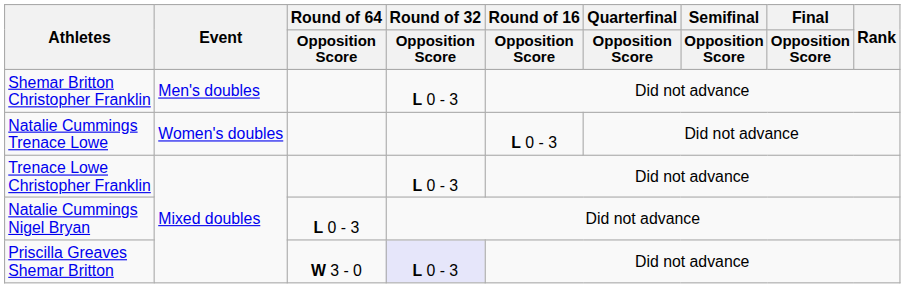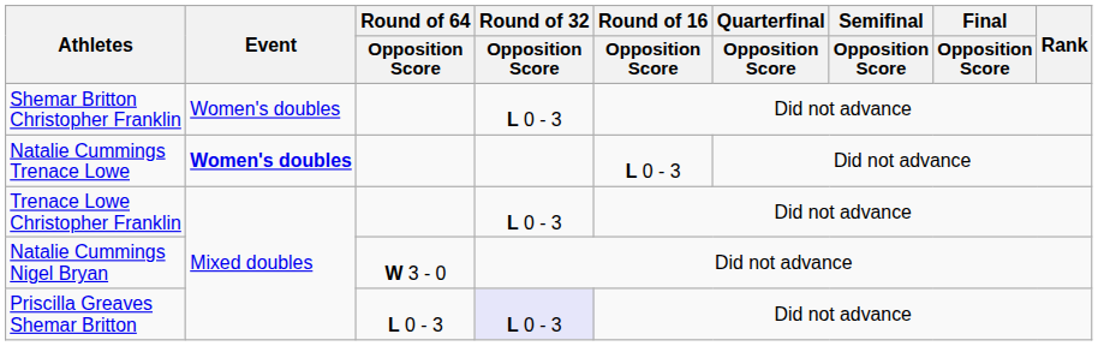Shemar Britton Christopher Franklin | Event: Men's doubles -> Women's doubles
Natalie Cummings Trenace Lowe | Event: normal -> bold
Natalie Cummings Nigel Bryan | Round of 64 / Opposition Score: L 0 - 3 -> W 3 - 0
Priscilla Greaves Shemar Britton | Round of 64 / Opposition Score: W 3 - 0 -> L 0 - 3
